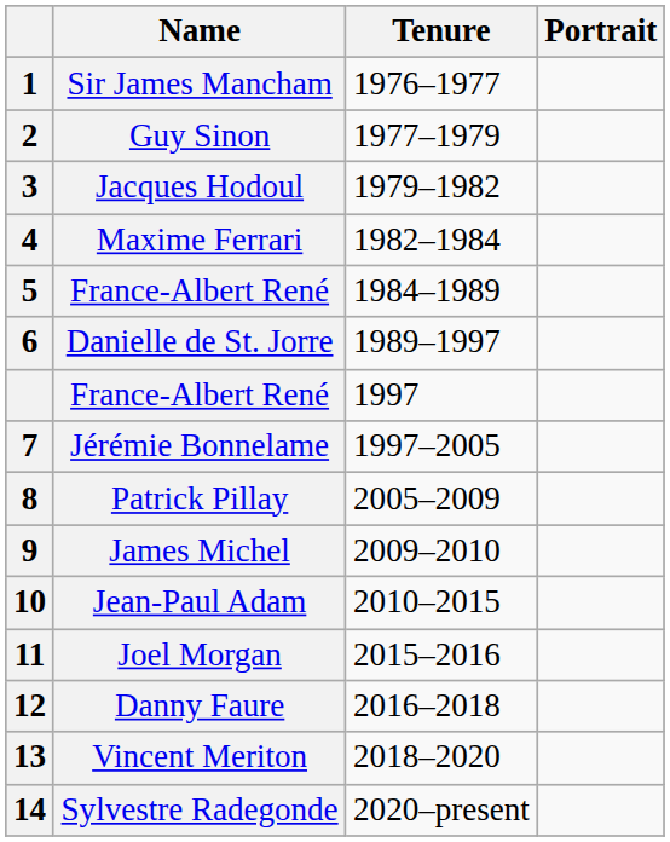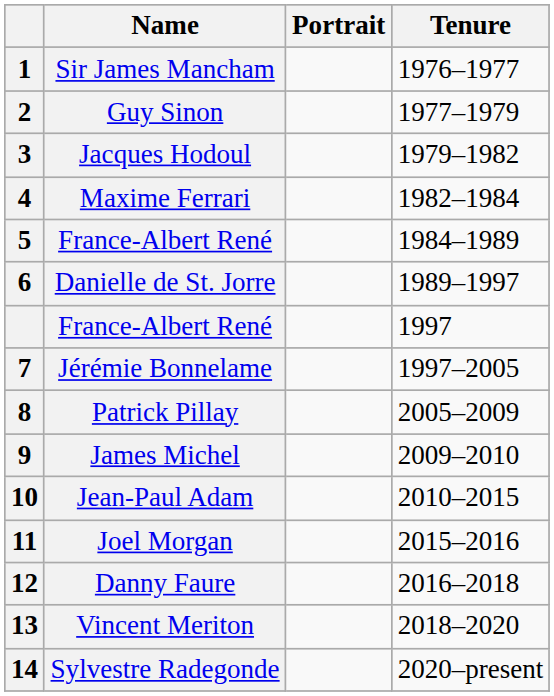columns swapped: Portrait <-> Tenure
